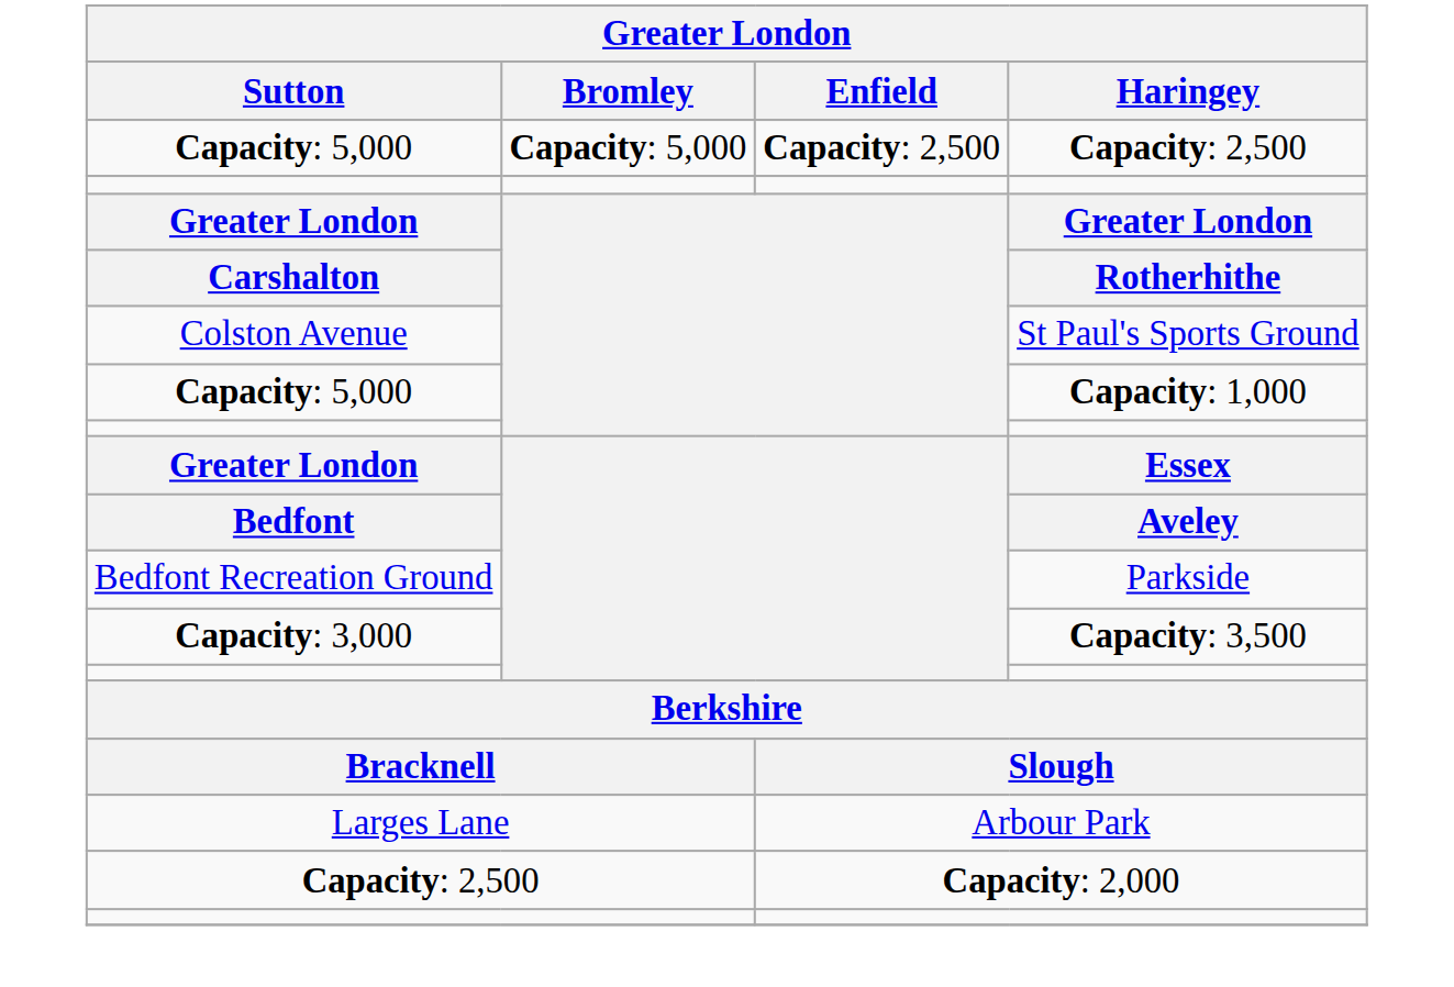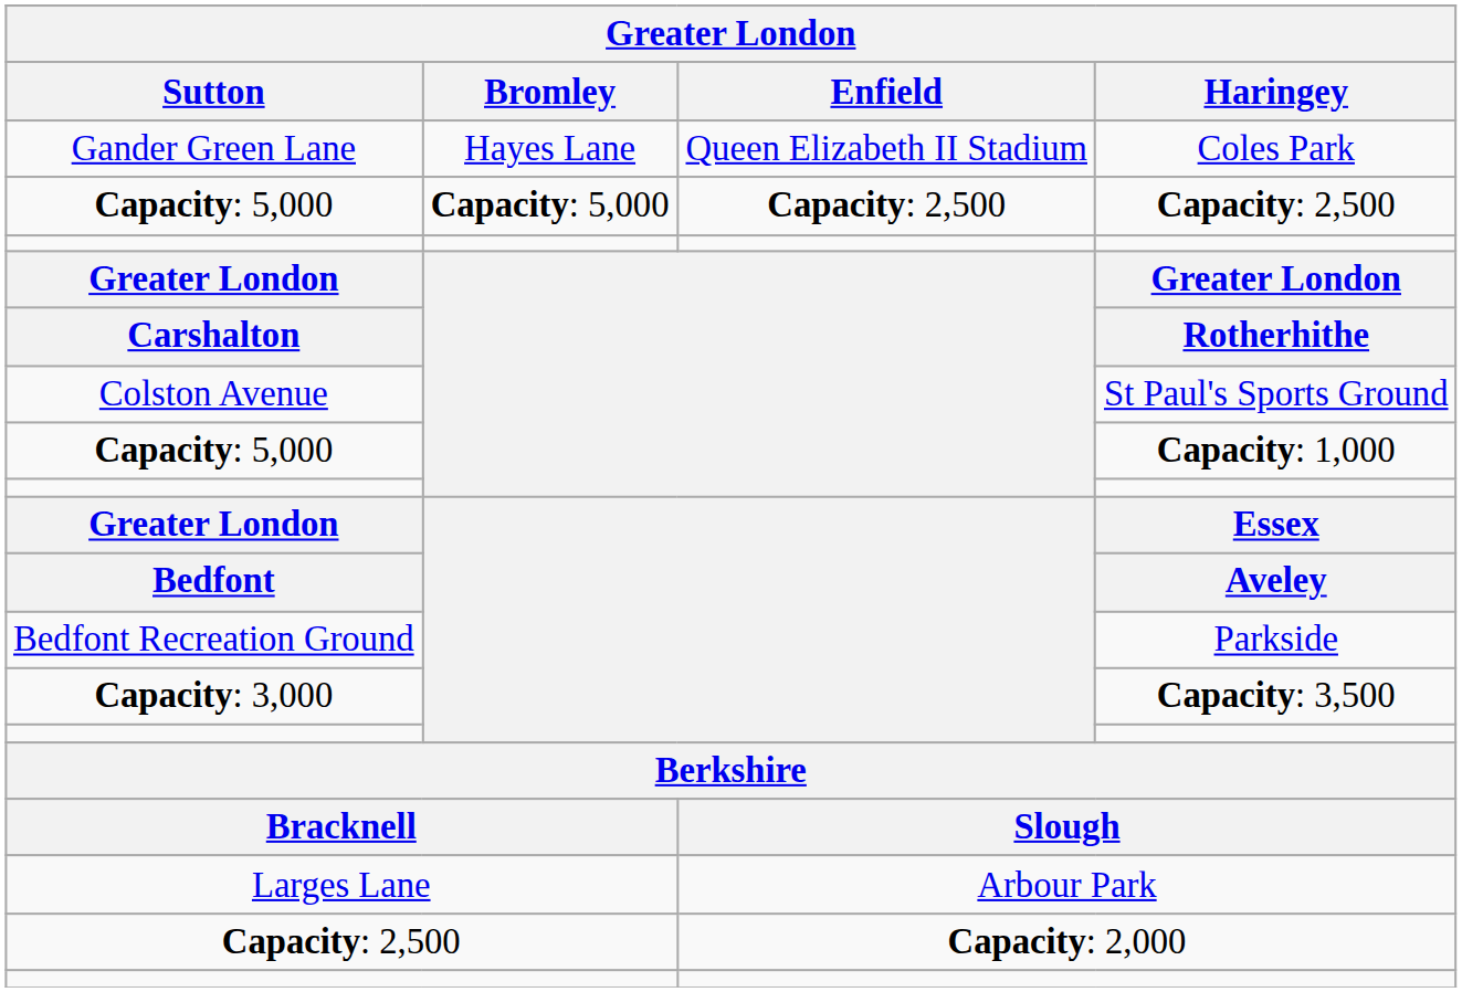+ row: Gander Green Lane | Hayes Lane | Queen Elizabeth II Stadium | Coles Park
